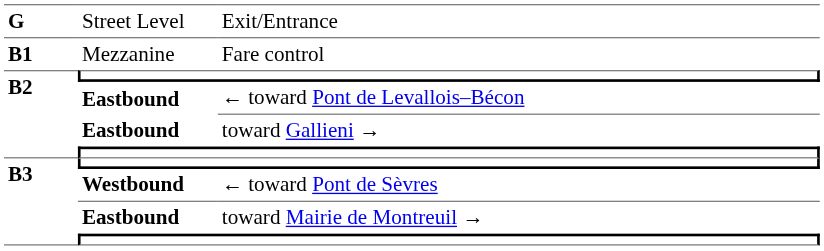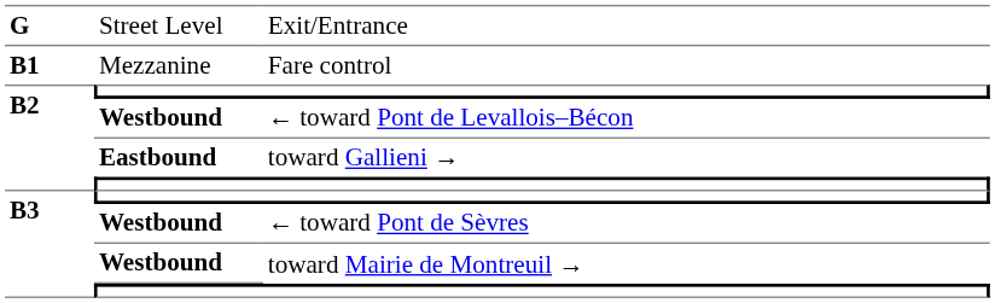← toward Pont de Levallois–Bécon | column 2: Eastbound -> Westbound
toward Mairie de Montreuil → | column 2: Eastbound -> Westbound
